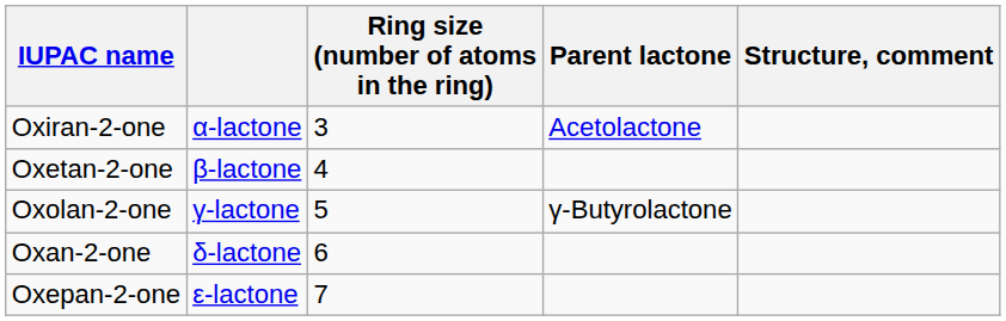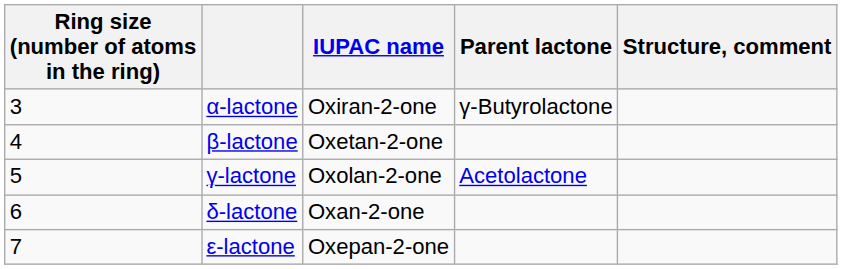columns swapped: Ring size (number of atoms in the ring) <-> IUPAC name
α-lactone | Parent lactone: Acetolactone -> γ-Butyrolactone
γ-lactone | Parent lactone: γ-Butyrolactone -> Acetolactone
